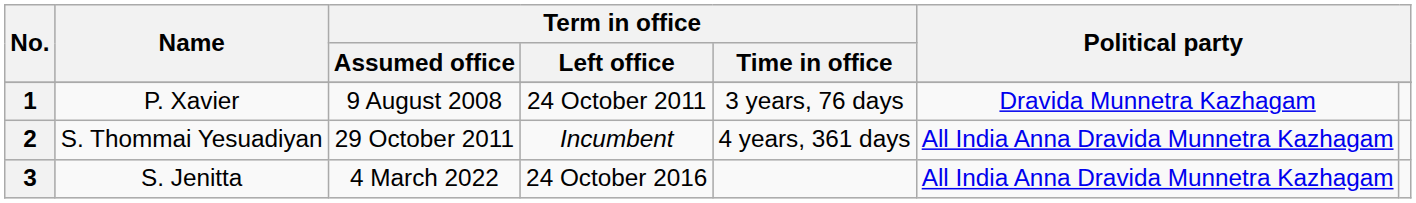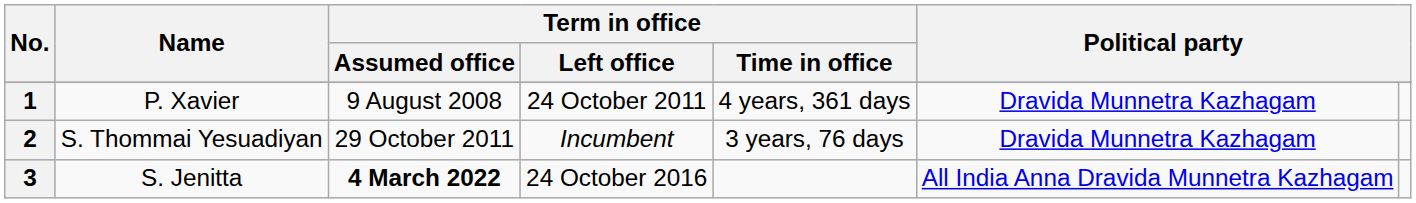1 | Term in office / Time in office: 3 years, 76 days -> 4 years, 361 days
2 | Term in office / Time in office: 4 years, 361 days -> 3 years, 76 days
2 | column 6: All India Anna Dravida Munnetra Kazhagam -> Dravida Munnetra Kazhagam
3 | Term in office / Assumed office: normal -> bold
